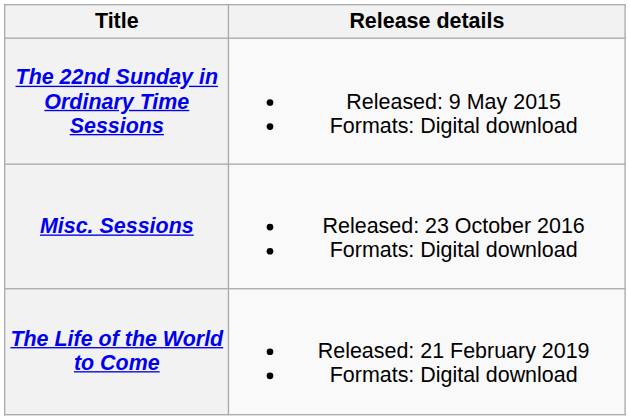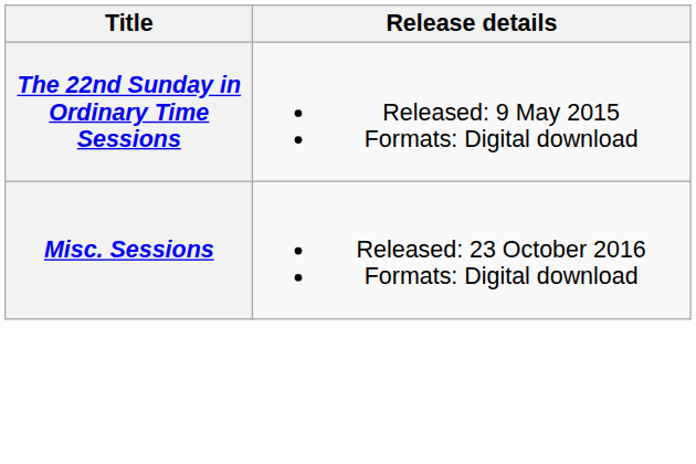- row: The Life of the World to Come | Released: 21 February 2019 Formats: Digital download
